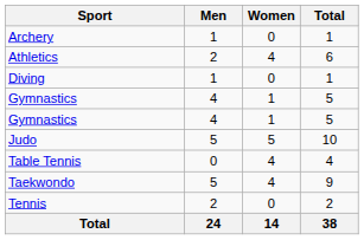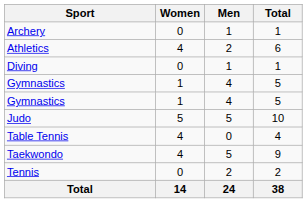columns swapped: Men <-> Women
